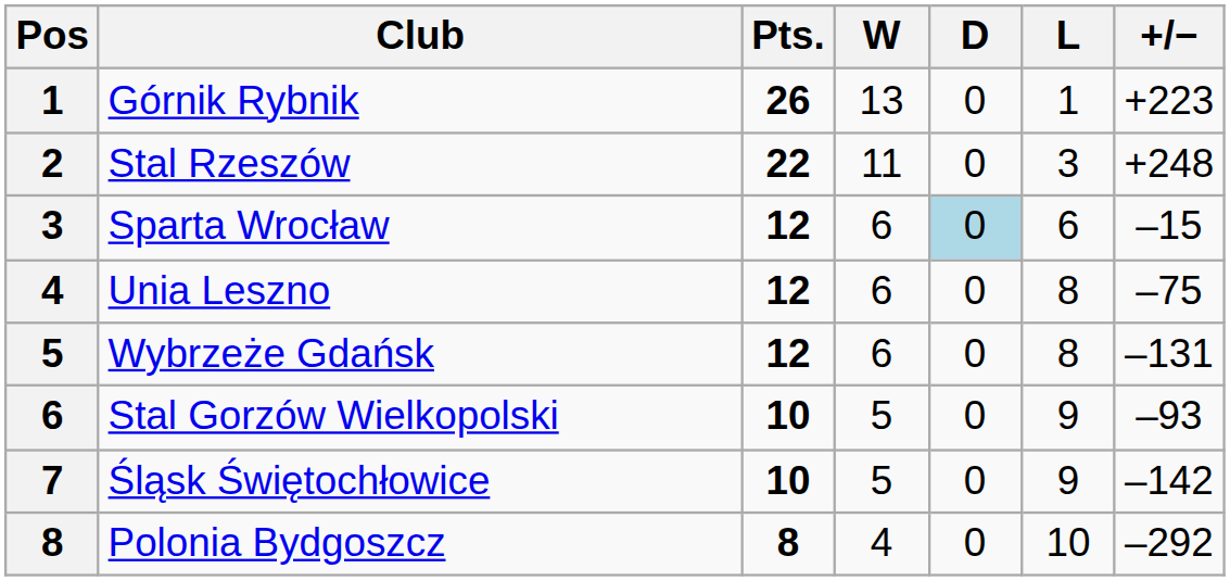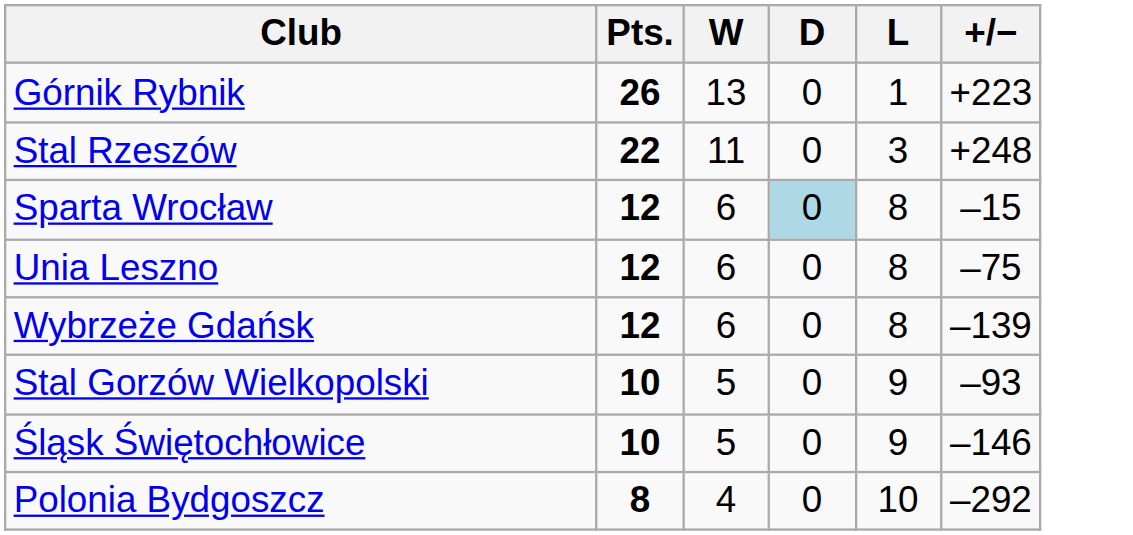- column: Pos | 1 | 2 | 3 | 4 | 5 | 6 | 7 | 8
Sparta Wrocław | L: 6 -> 8
Wybrzeże Gdańsk | +/−: –131 -> –139
Śląsk Świętochłowice | +/−: –142 -> –146
